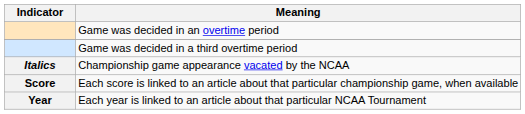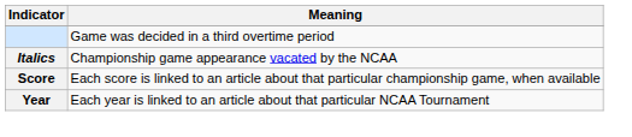- row: Game was decided in an overtime period
